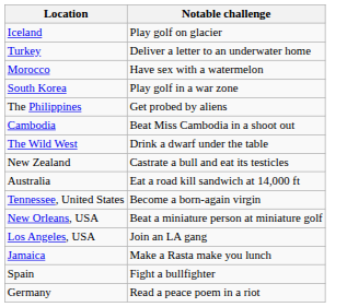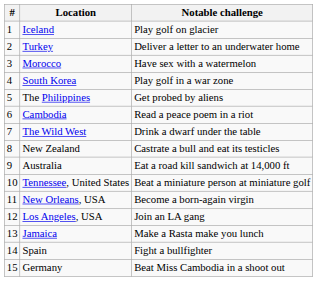+ column: # | 1 | 2 | 3 | 4 | 5 | 6 | 7 | 8 | 9 | 10 | 11 | 12 | 13 | 14 | 15
Cambodia | Notable challenge: Beat Miss Cambodia in a shoot out -> Read a peace poem in a riot
Tennessee, United States | Notable challenge: Become a born-again virgin -> Beat a miniature person at miniature golf
New Orleans, USA | Notable challenge: Beat a miniature person at miniature golf -> Become a born-again virgin
Germany | Notable challenge: Read a peace poem in a riot -> Beat Miss Cambodia in a shoot out
